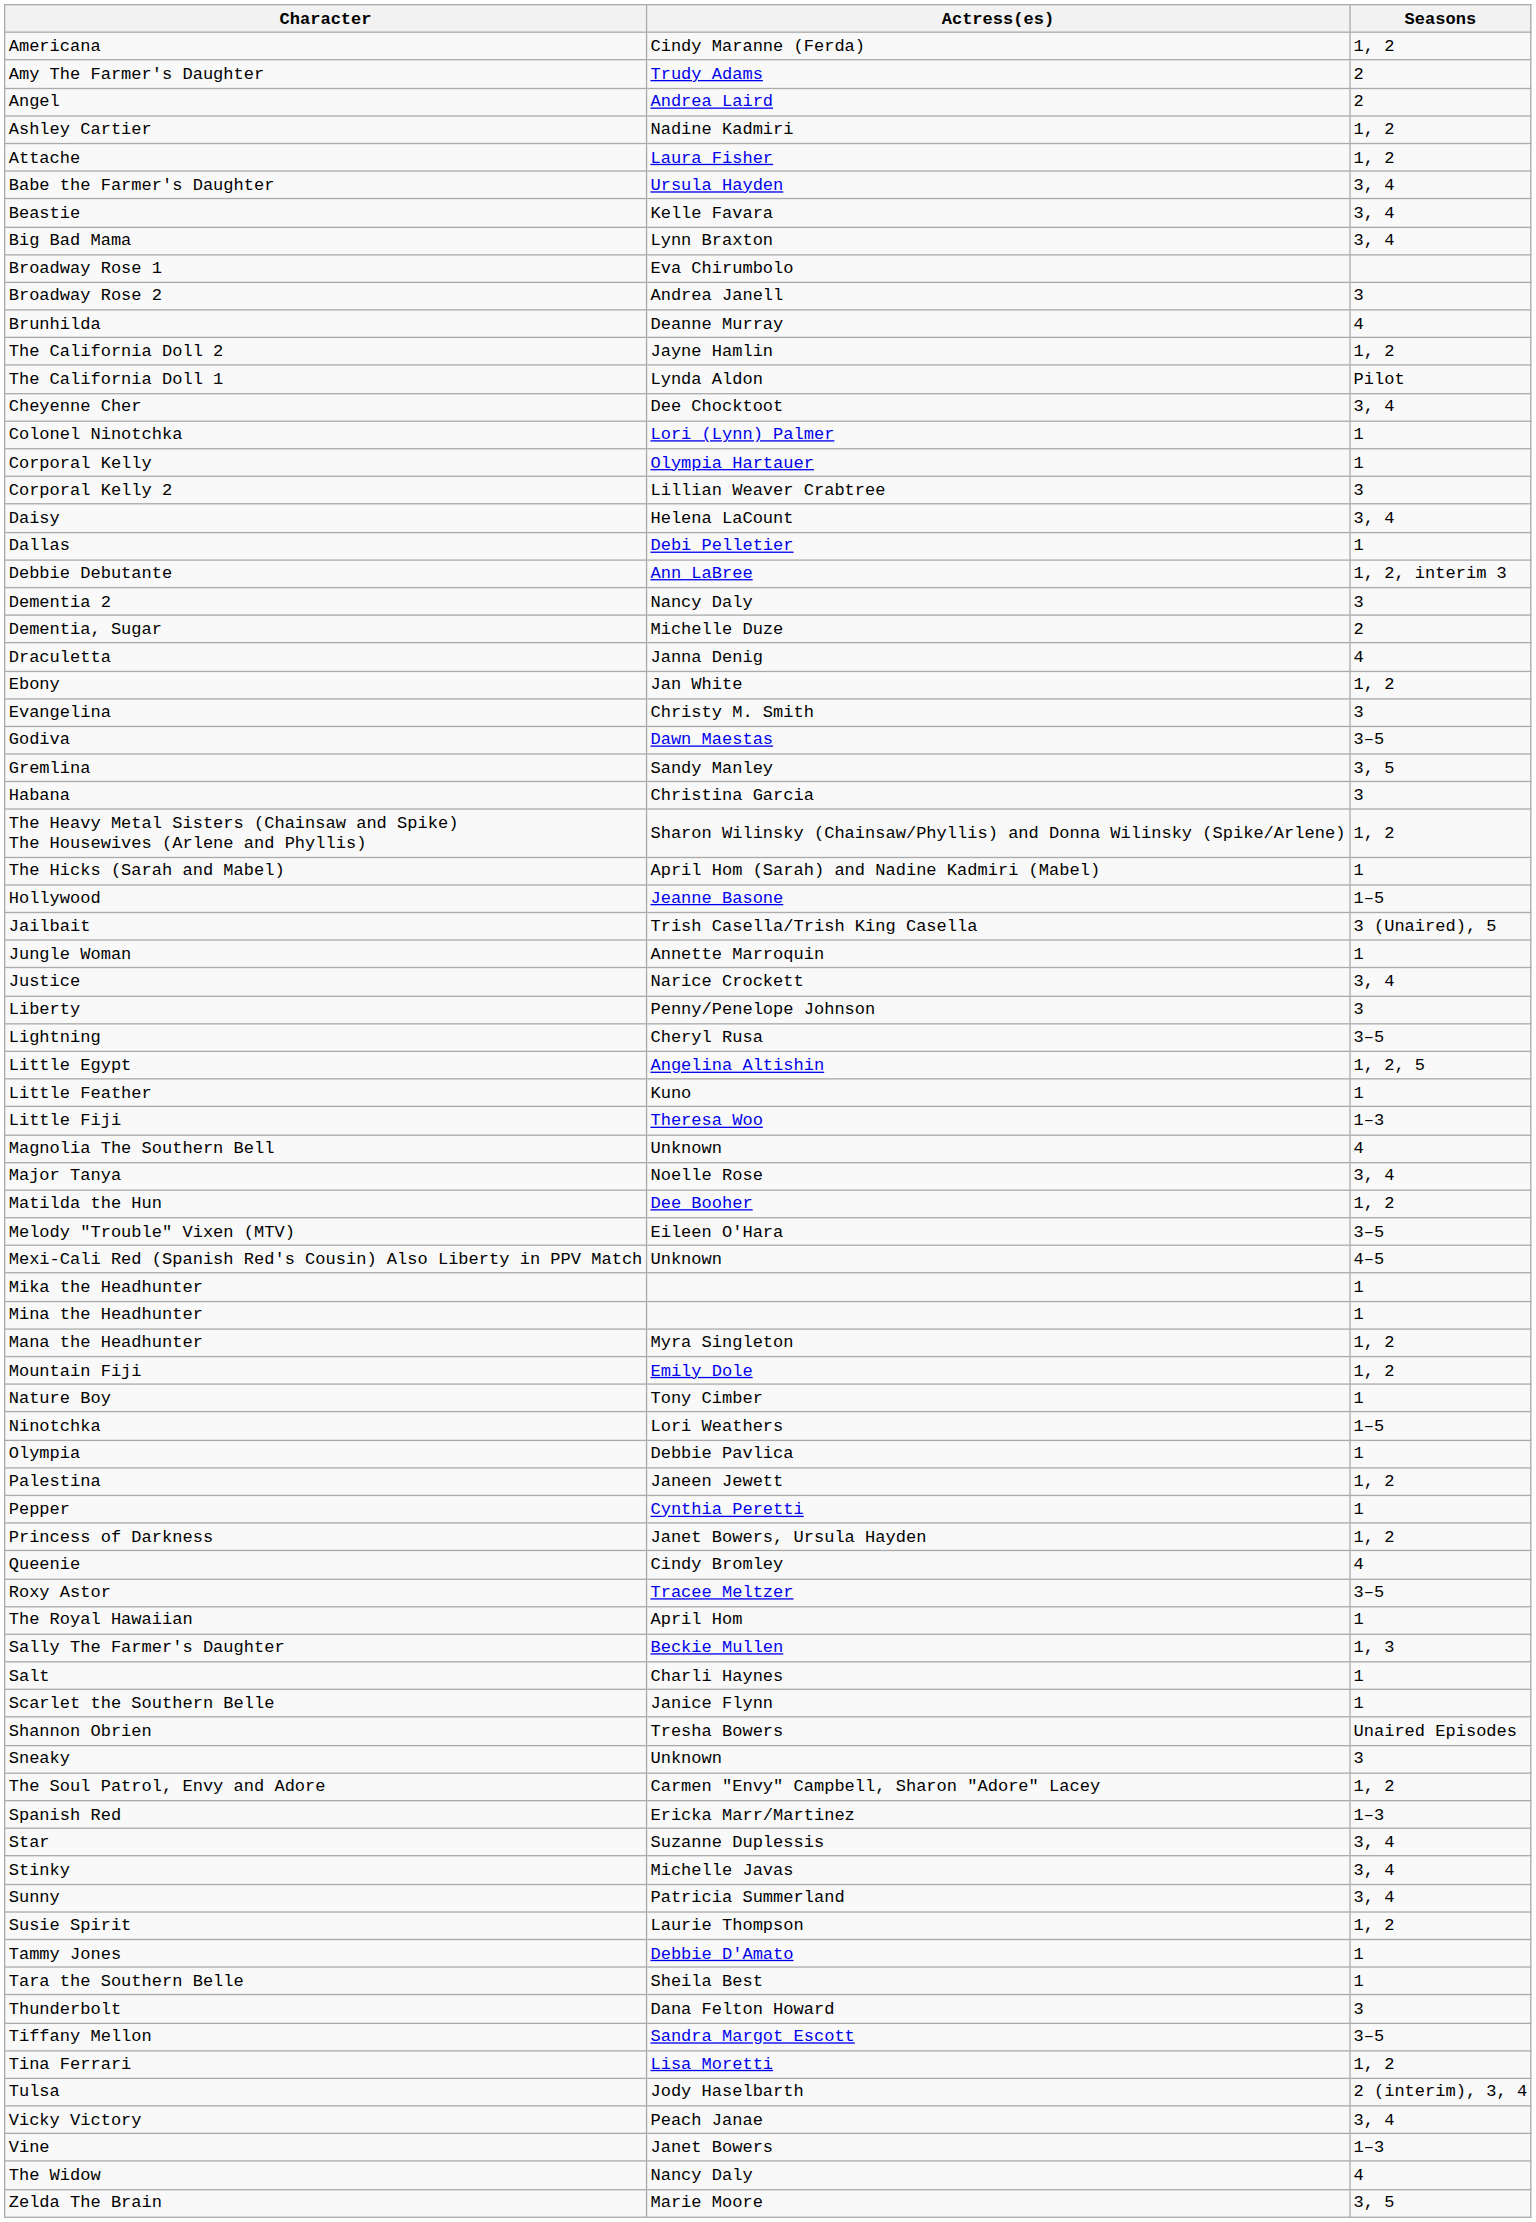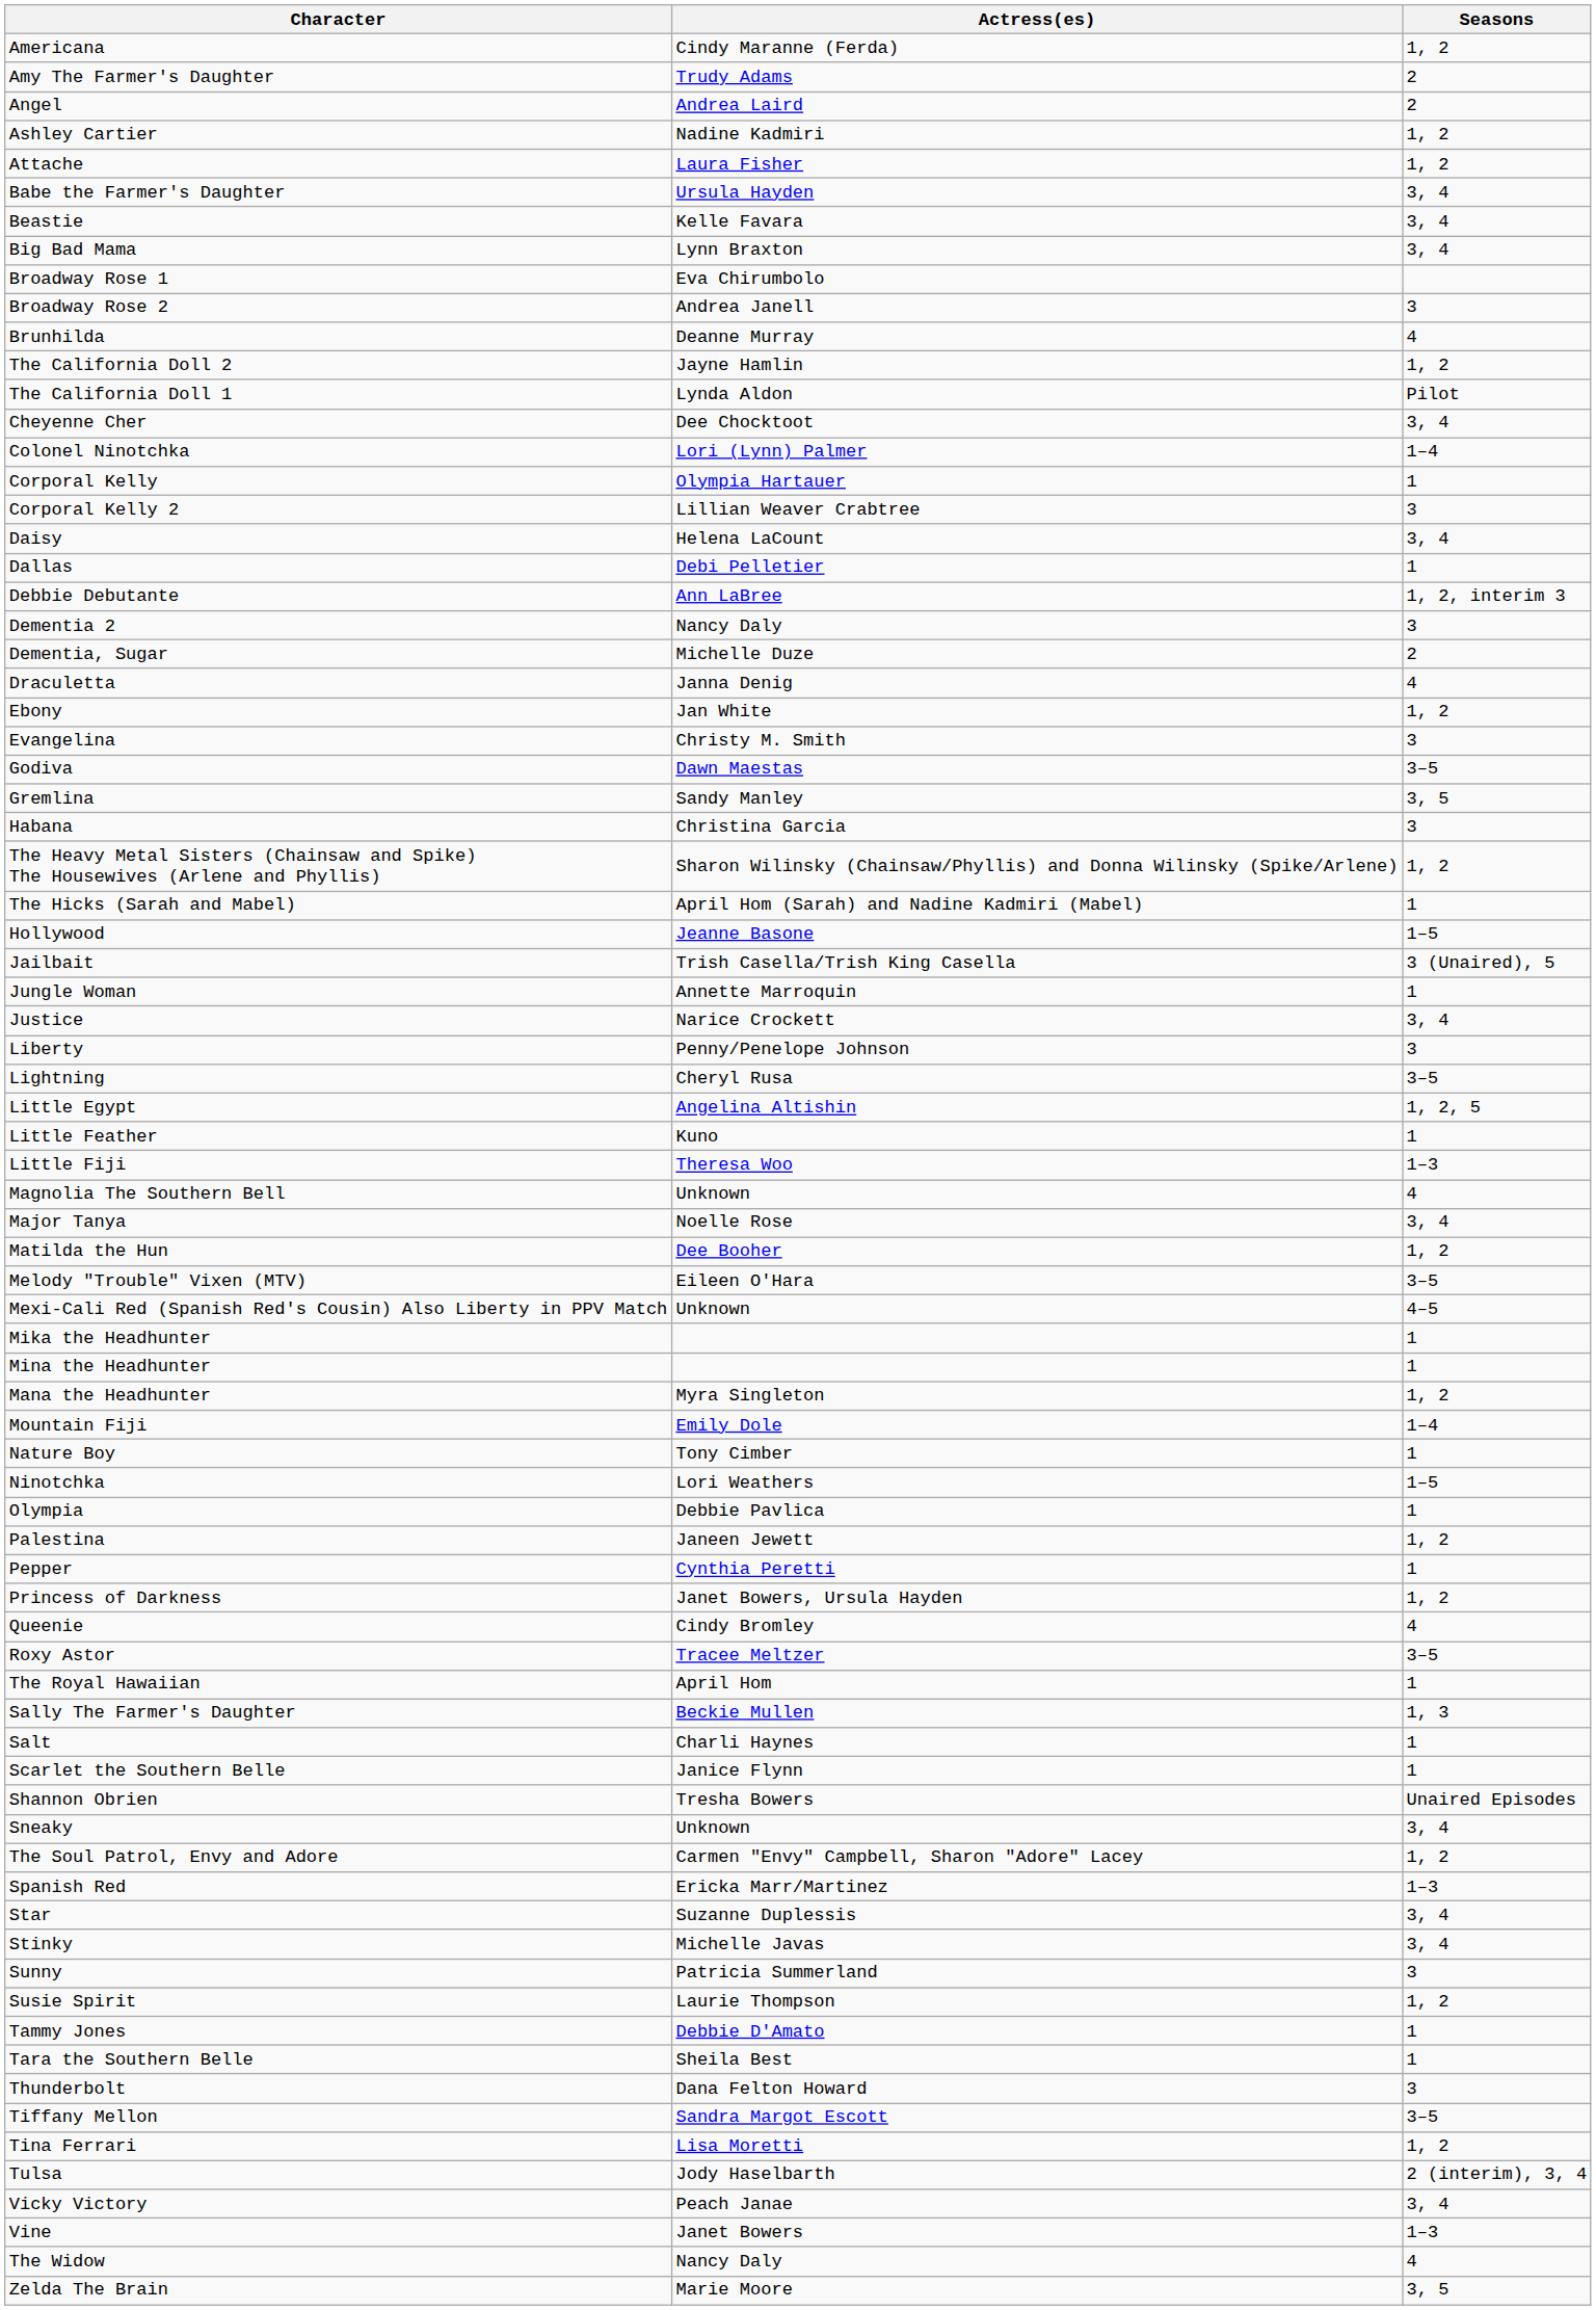Colonel Ninotchka | Seasons: 1 -> 1–4
Mountain Fiji | Seasons: 1, 2 -> 1–4
Sneaky | Seasons: 3 -> 3, 4
Sunny | Seasons: 3, 4 -> 3
